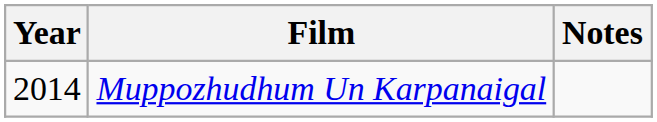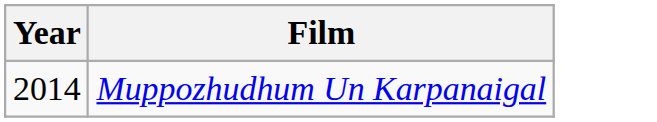- column: Notes
